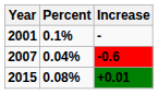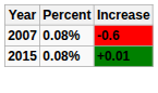- row: 2001 | 0.1% | -
2007 | Percent: 0.04% -> 0.08%
